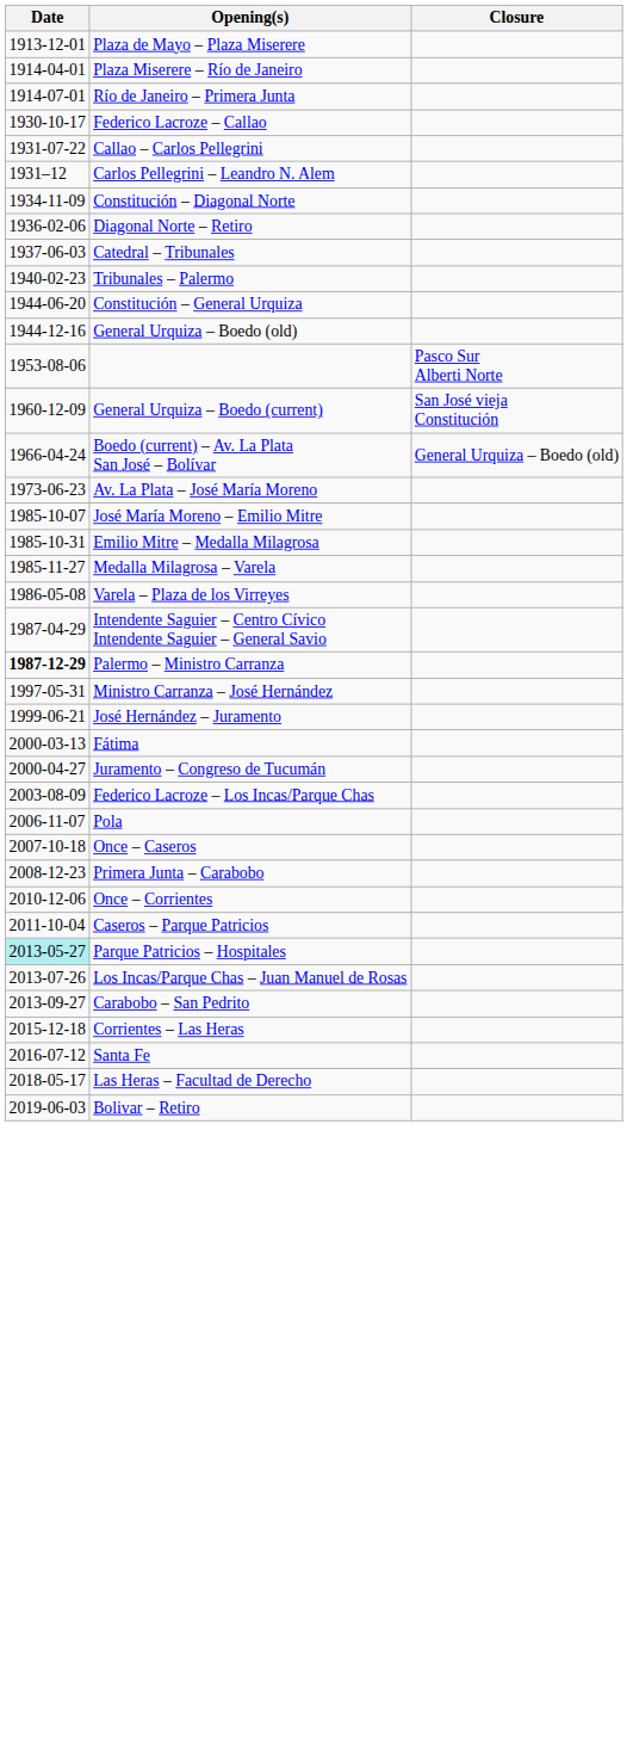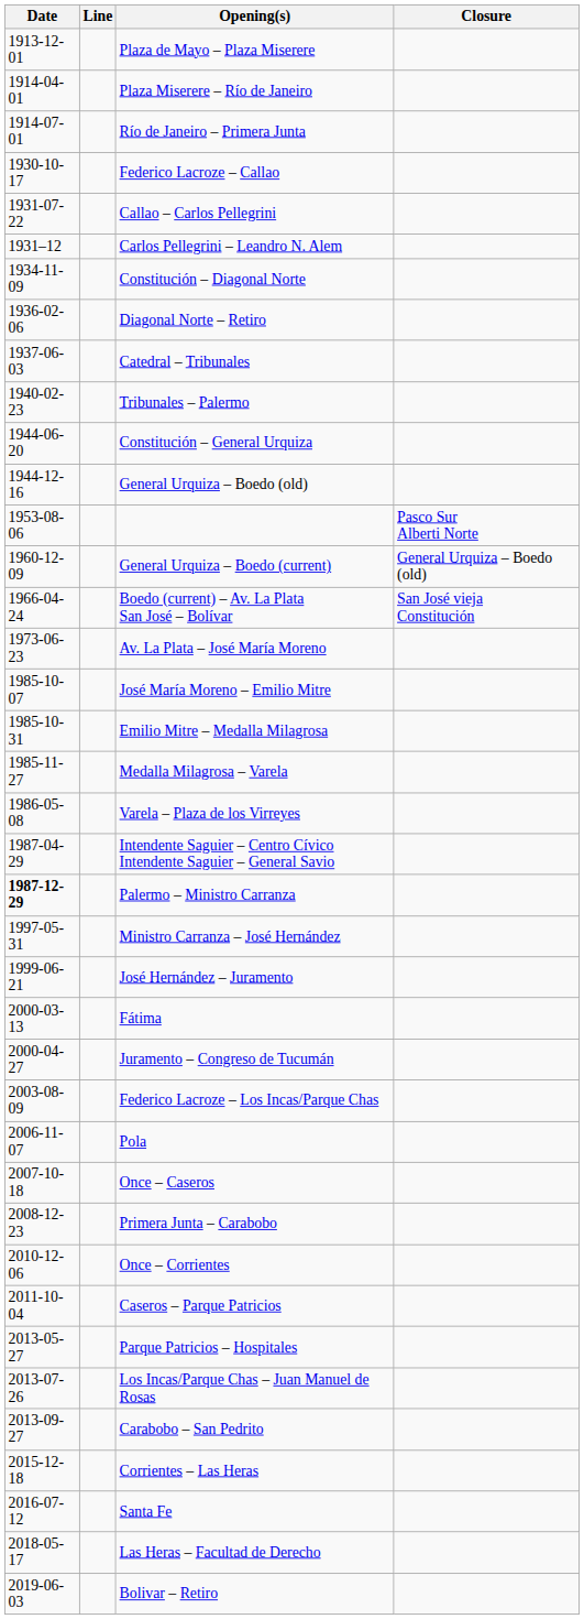+ column: Line
General Urquiza – Boedo (current) | Closure: San José vieja Constitución -> General Urquiza – Boedo (old)
Boedo (current) – Av. La Plata San José – Bolívar | Closure: General Urquiza – Boedo (old) -> San José vieja Constitución
Parque Patricios – Hospitales | Date: paleturquoise background -> no background
